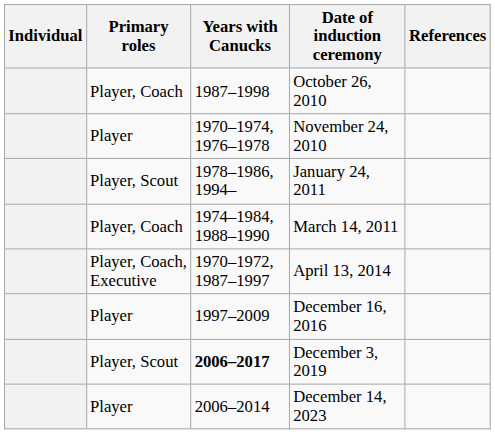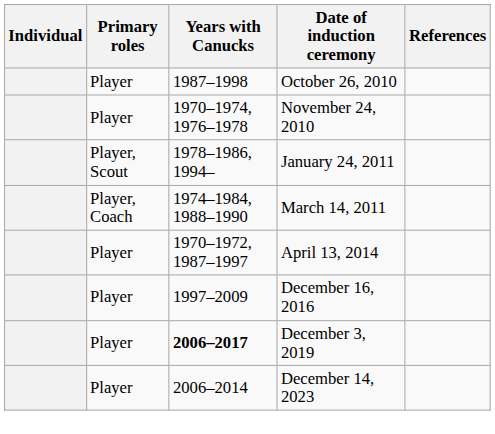October 26, 2010 | Primary roles: Player, Coach -> Player
April 13, 2014 | Primary roles: Player, Coach, Executive -> Player
December 3, 2019 | Primary roles: Player, Scout -> Player
